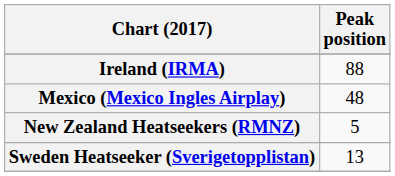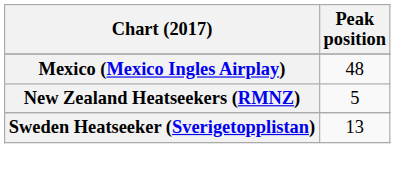- row: Ireland (IRMA) | 88
